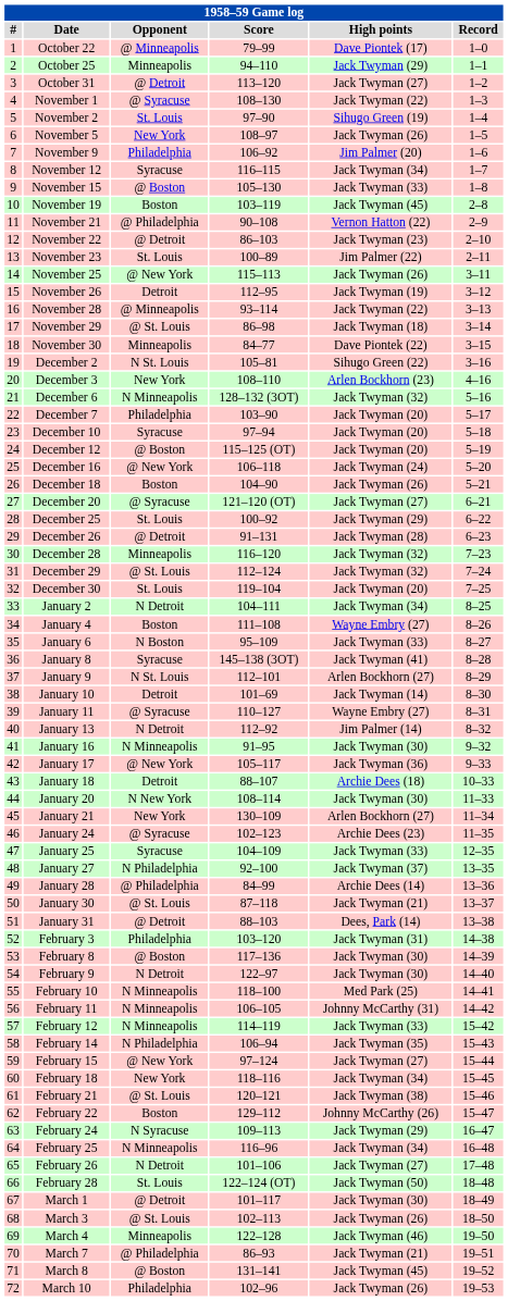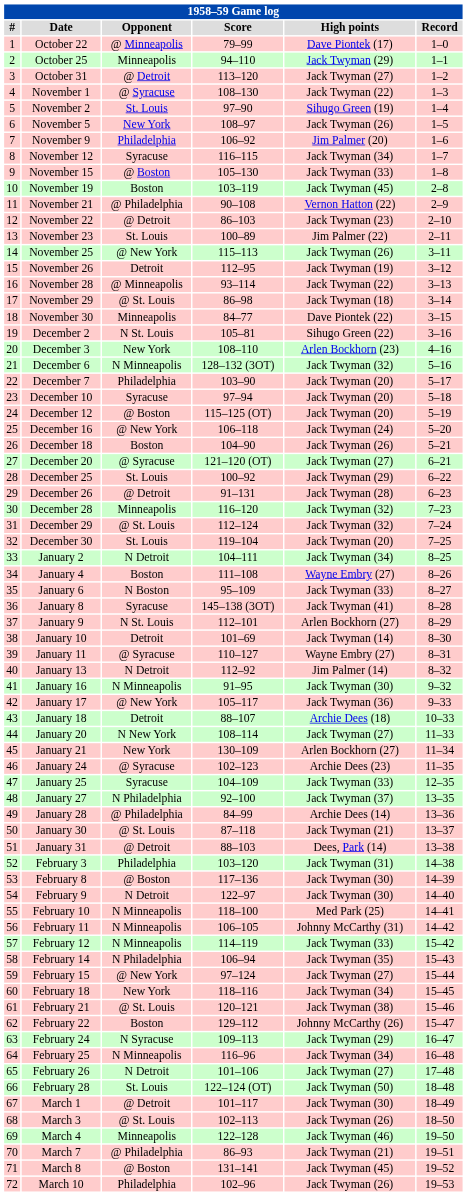January 20 | High points: Jack Twyman (30) -> Jack Twyman (27)
